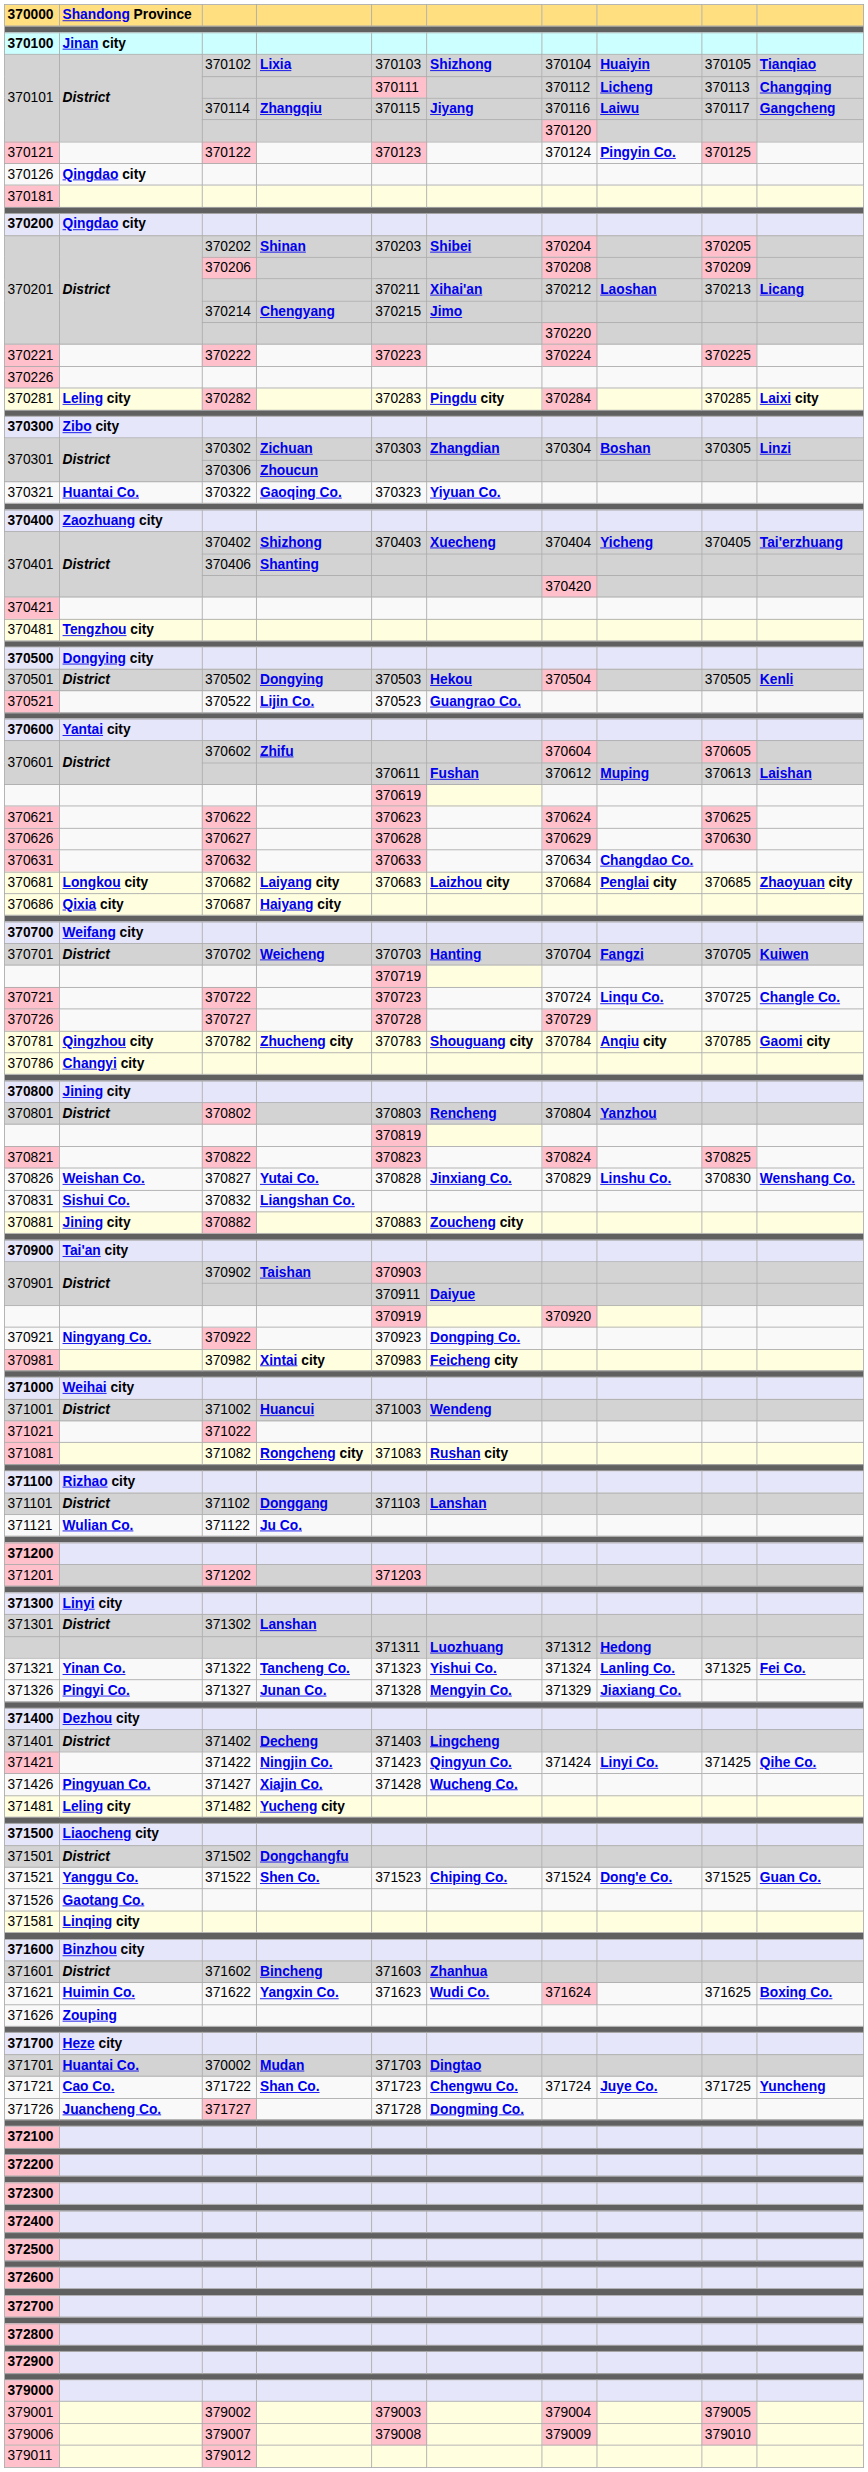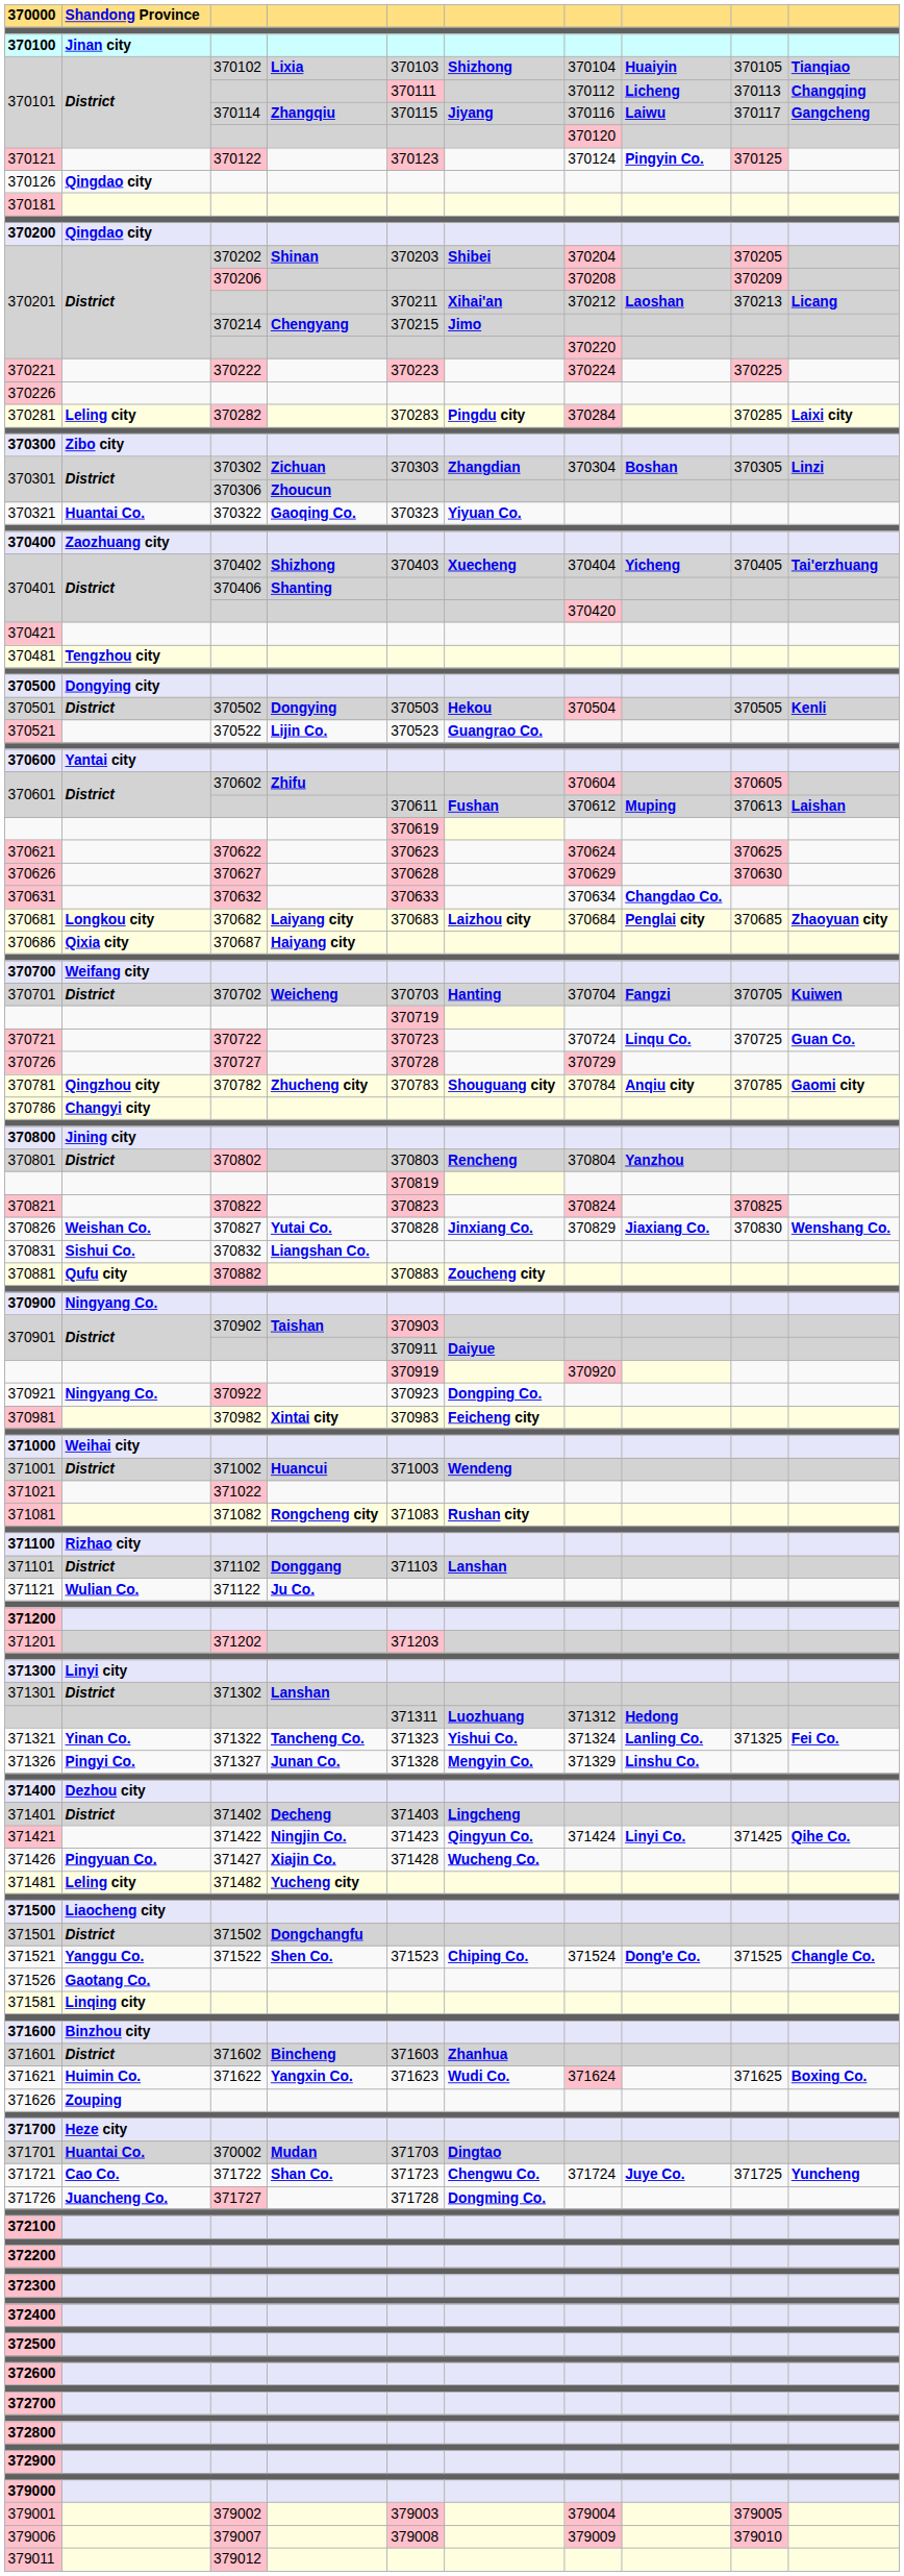370721 | column 10: Changle Co. -> Guan Co.
370826 | column 8: Linshu Co. -> Jiaxiang Co.
370881 | column 2: Jining city -> Qufu city
370900 | column 2: Tai'an city -> Ningyang Co.
371326 | column 8: Jiaxiang Co. -> Linshu Co.
371521 | column 10: Guan Co. -> Changle Co.
